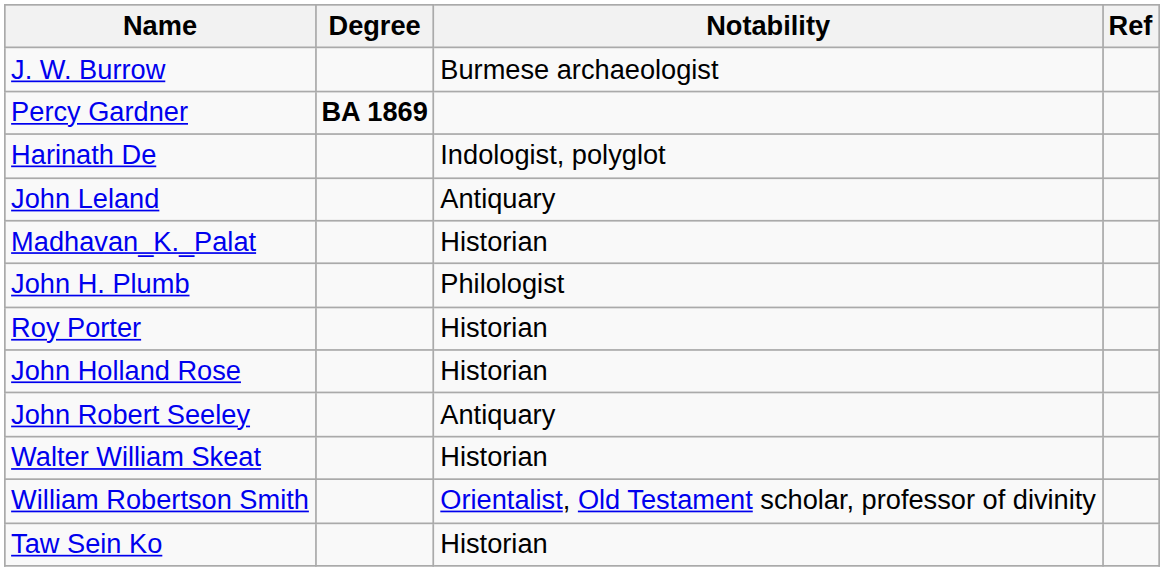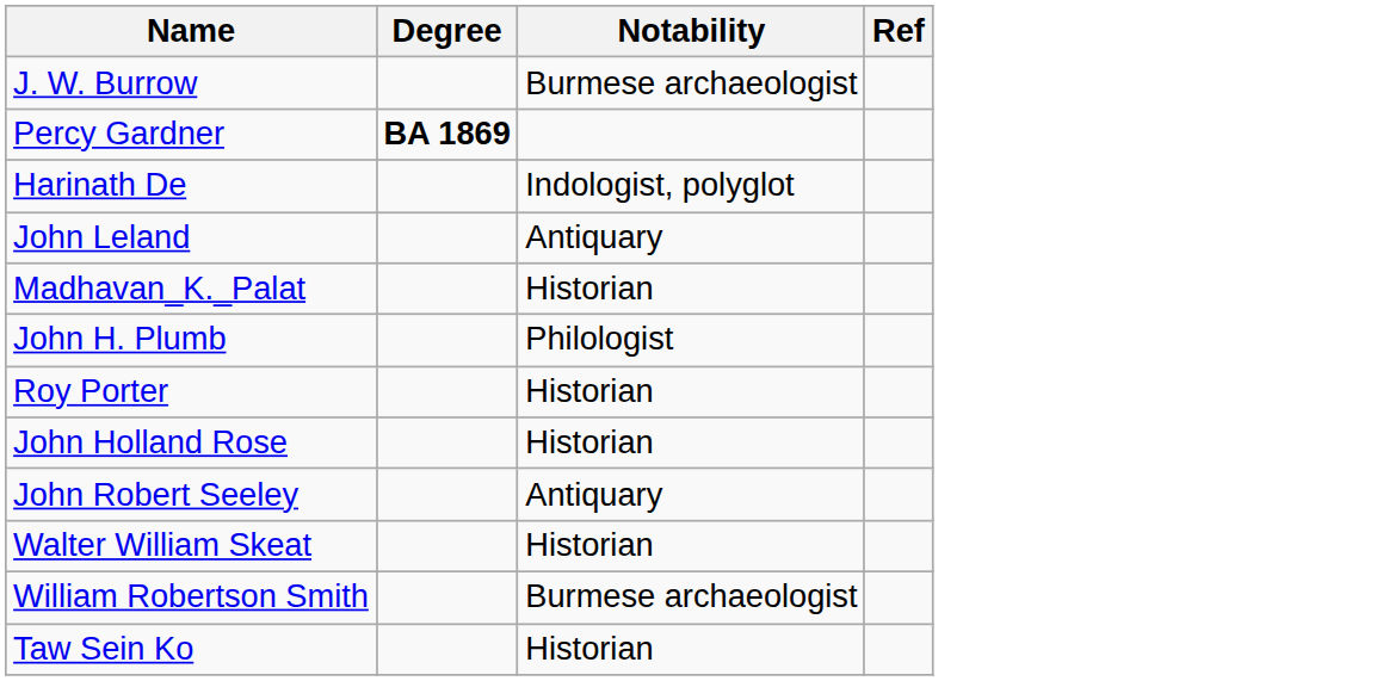William Robertson Smith | Notability: Orientalist, Old Testament scholar, professor of divinity -> Burmese archaeologist
